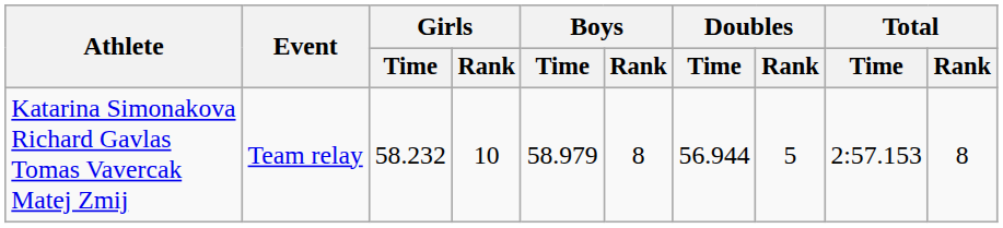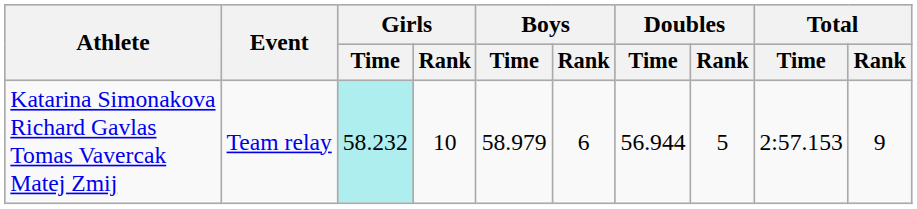Katarina Simonakova Richard Gavlas Tomas Vavercak Matej Zmij | Girls / Time: no background -> paleturquoise background
Katarina Simonakova Richard Gavlas Tomas Vavercak Matej Zmij | Boys / Rank: 8 -> 6
Katarina Simonakova Richard Gavlas Tomas Vavercak Matej Zmij | Total / Rank: 8 -> 9
